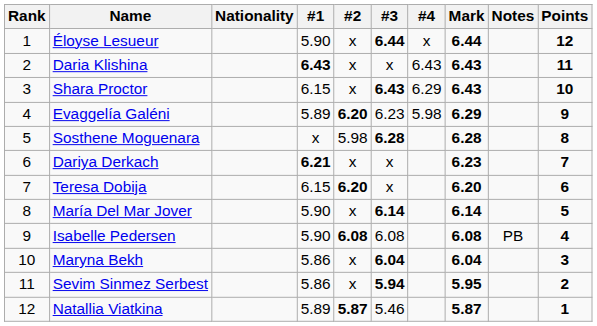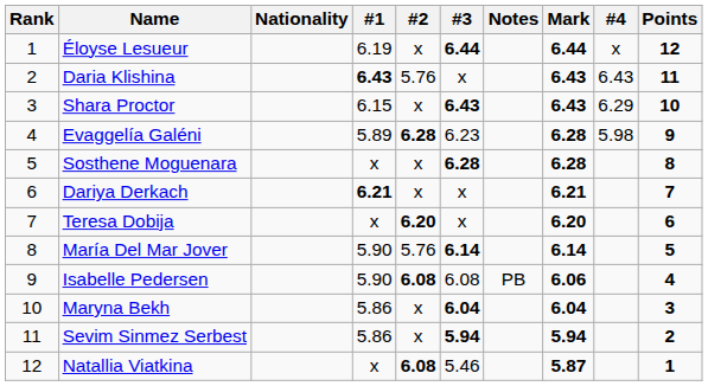columns swapped: #4 <-> Notes
Éloyse Lesueur | #1: 5.90 -> 6.19
Daria Klishina | #2: x -> 5.76
Evaggelía Galéni | #2: 6.20 -> 6.28
Evaggelía Galéni | Mark: 6.29 -> 6.28
Sosthene Moguenara | #2: 5.98 -> x
Dariya Derkach | Mark: 6.23 -> 6.21
Teresa Dobija | #1: 6.15 -> x
María Del Mar Jover | #2: x -> 5.76
Isabelle Pedersen | Mark: 6.08 -> 6.06
Sevim Sinmez Serbest | Mark: 5.95 -> 5.94
Natallia Viatkina | #1: 5.89 -> x
Natallia Viatkina | #2: 5.87 -> 6.08
